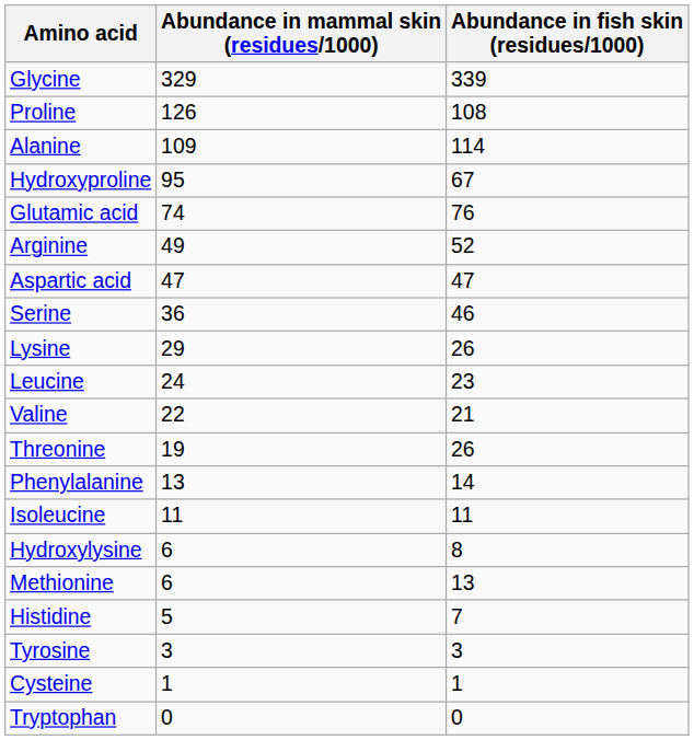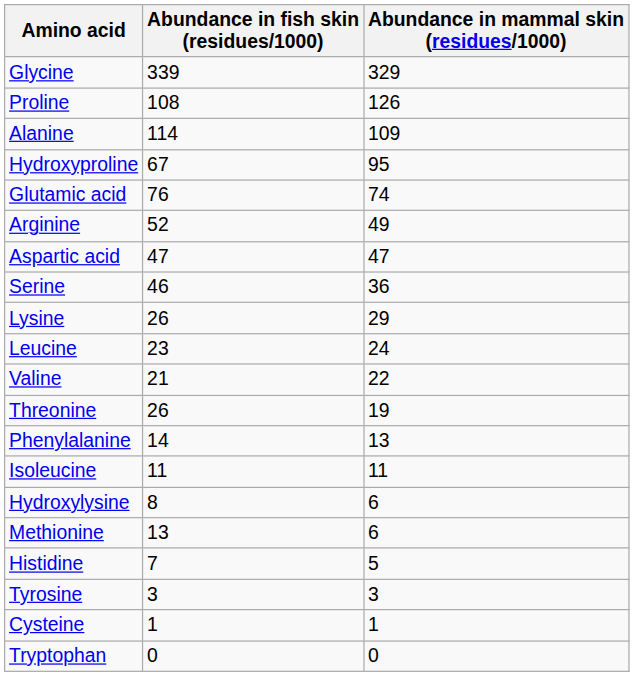columns swapped: Abundance in mammal skin (residues/1000) <-> Abundance in fish skin (residues/1000)
